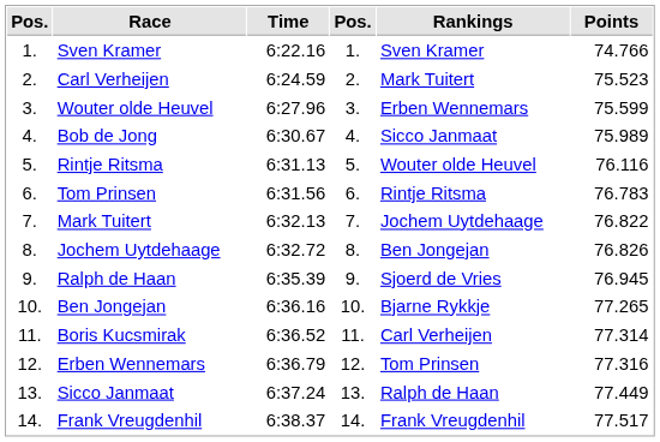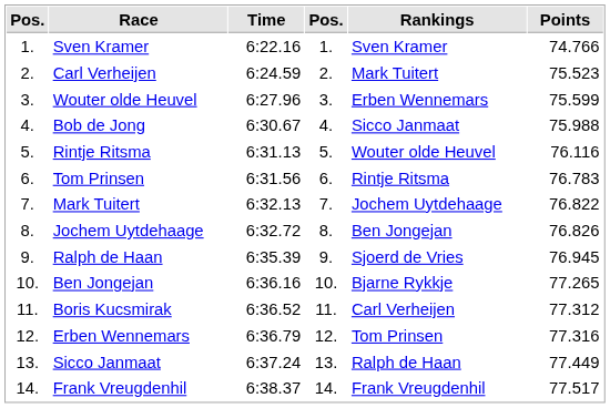Bob de Jong | Points: 75.989 -> 75.988
Boris Kucsmirak | Points: 77.314 -> 77.312
